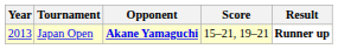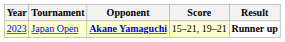Japan Open | Year: 2013 -> 2023
